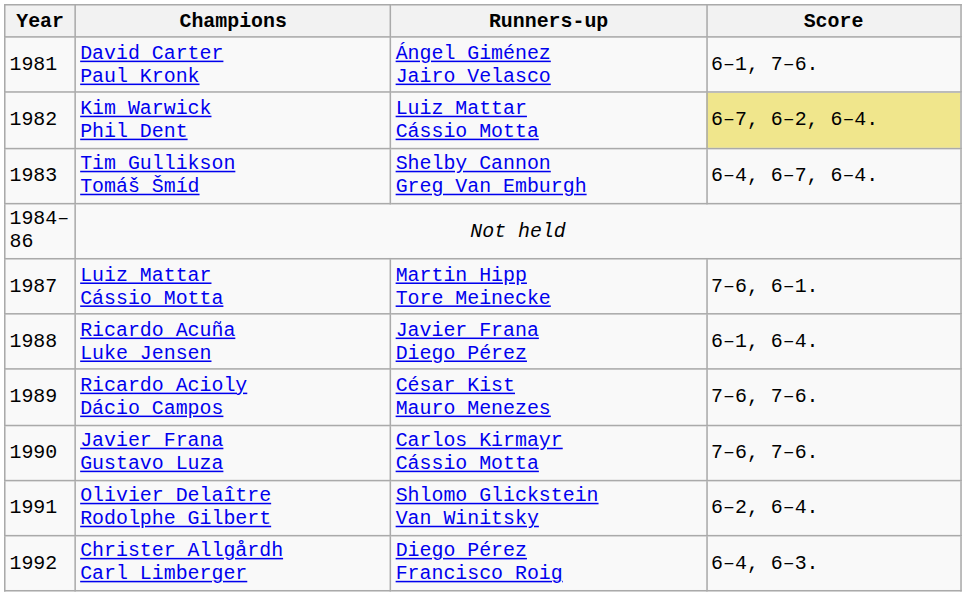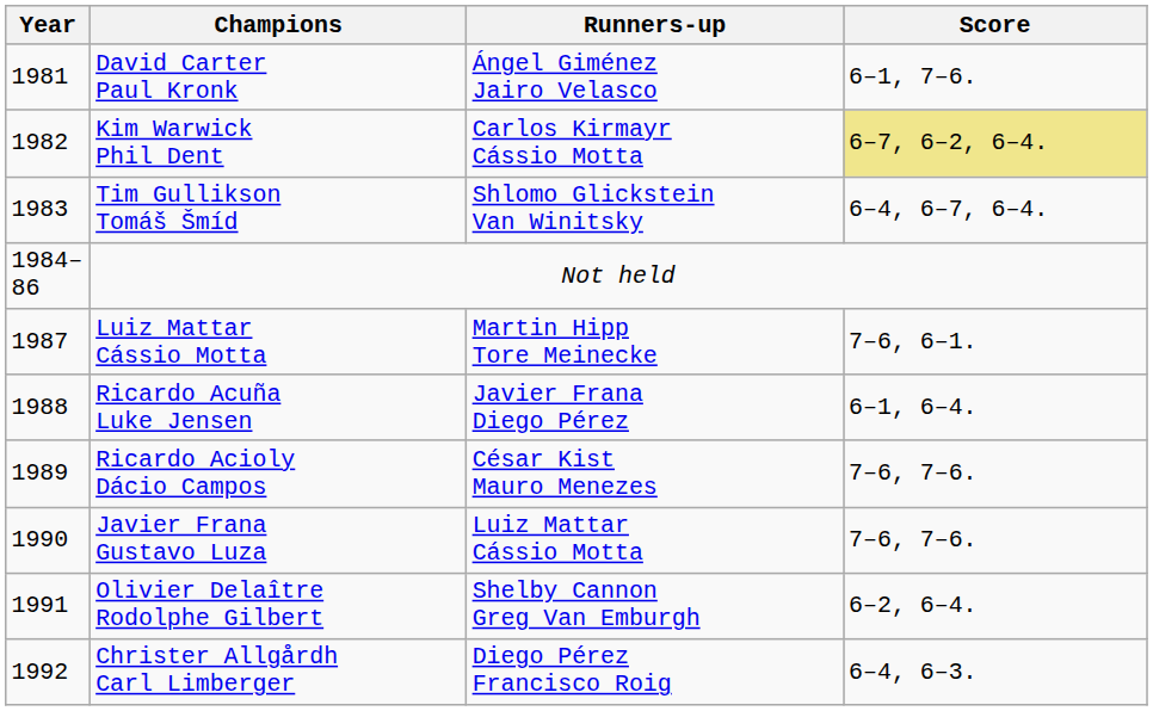Kim Warwick Phil Dent | Runners-up: Luiz Mattar Cássio Motta -> Carlos Kirmayr Cássio Motta
Tim Gullikson Tomáš Šmíd | Runners-up: Shelby Cannon Greg Van Emburgh -> Shlomo Glickstein Van Winitsky
Javier Frana Gustavo Luza | Runners-up: Carlos Kirmayr Cássio Motta -> Luiz Mattar Cássio Motta
Olivier Delaître Rodolphe Gilbert | Runners-up: Shlomo Glickstein Van Winitsky -> Shelby Cannon Greg Van Emburgh
